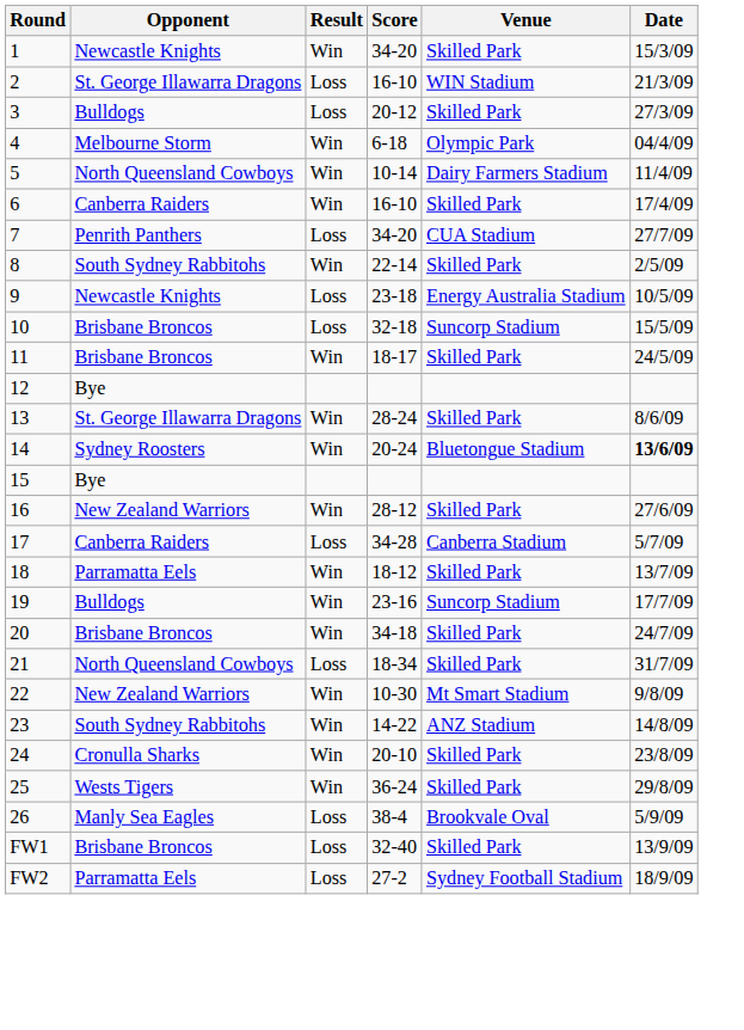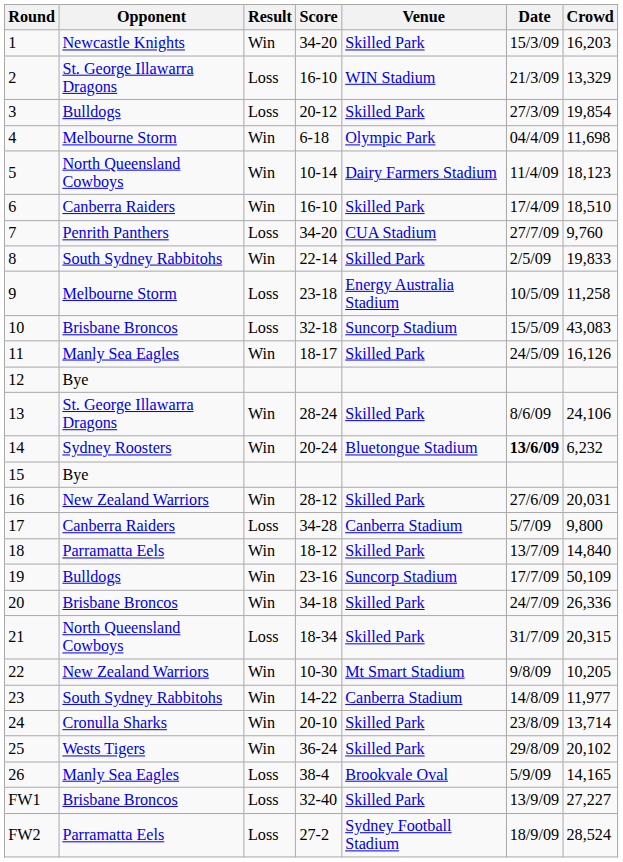+ column: Crowd | 16,203 | 13,329 | 19,854 | 11,698 | 18,123 | 18,510 | 9,760 | 19,833 | 11,258 | 43,083 | 16,126 | 24,106 | 6,232 | 20,031 | 9,800 | 14,840 | 50,109 | 26,336 | 20,315 | 10,205 | 11,977 | 13,714 | 20,102 | 14,165 | 27,227 | 28,524
9 | Opponent: Newcastle Knights -> Melbourne Storm
11 | Opponent: Brisbane Broncos -> Manly Sea Eagles
23 | Venue: ANZ Stadium -> Canberra Stadium
